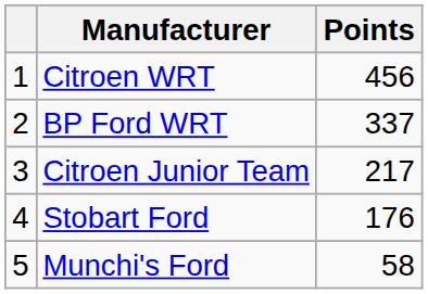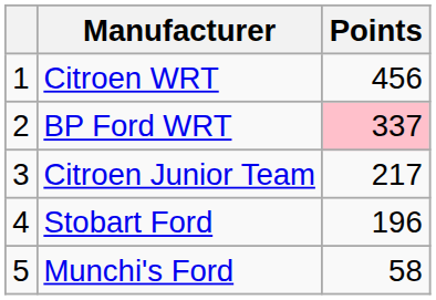BP Ford WRT | Points: no background -> pink background
Stobart Ford | Points: 176 -> 196
